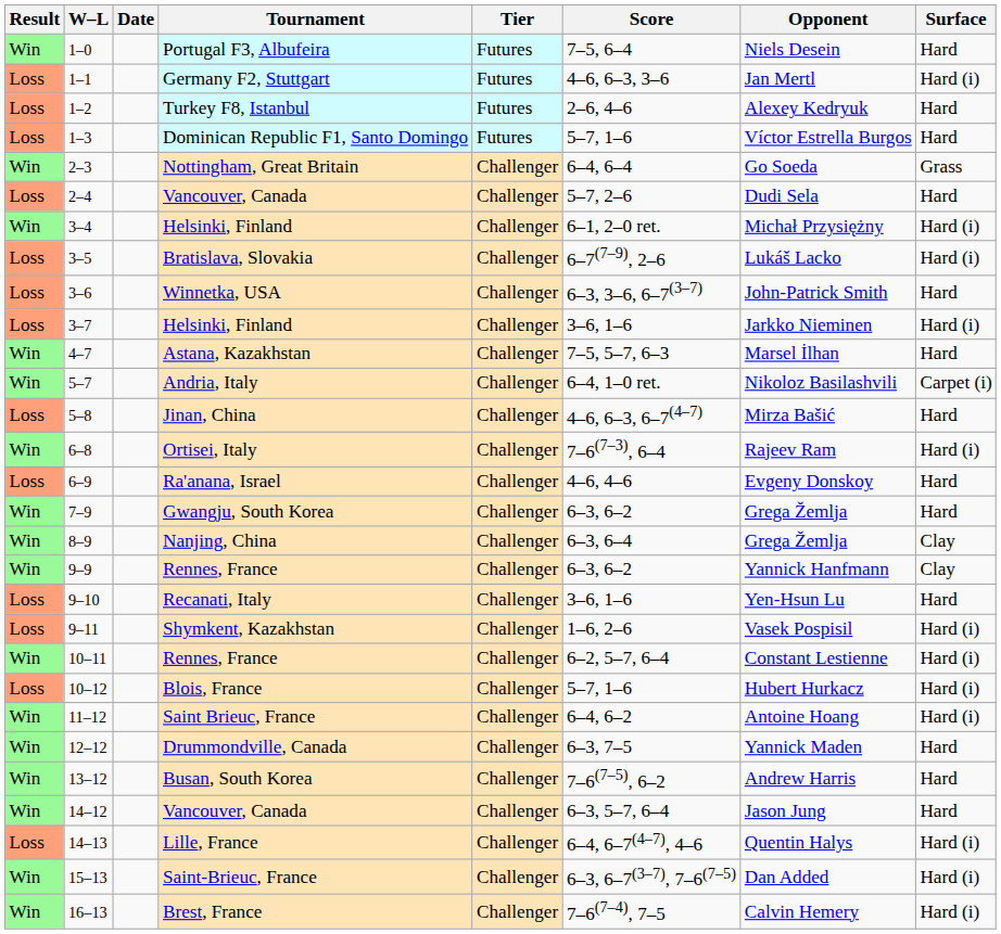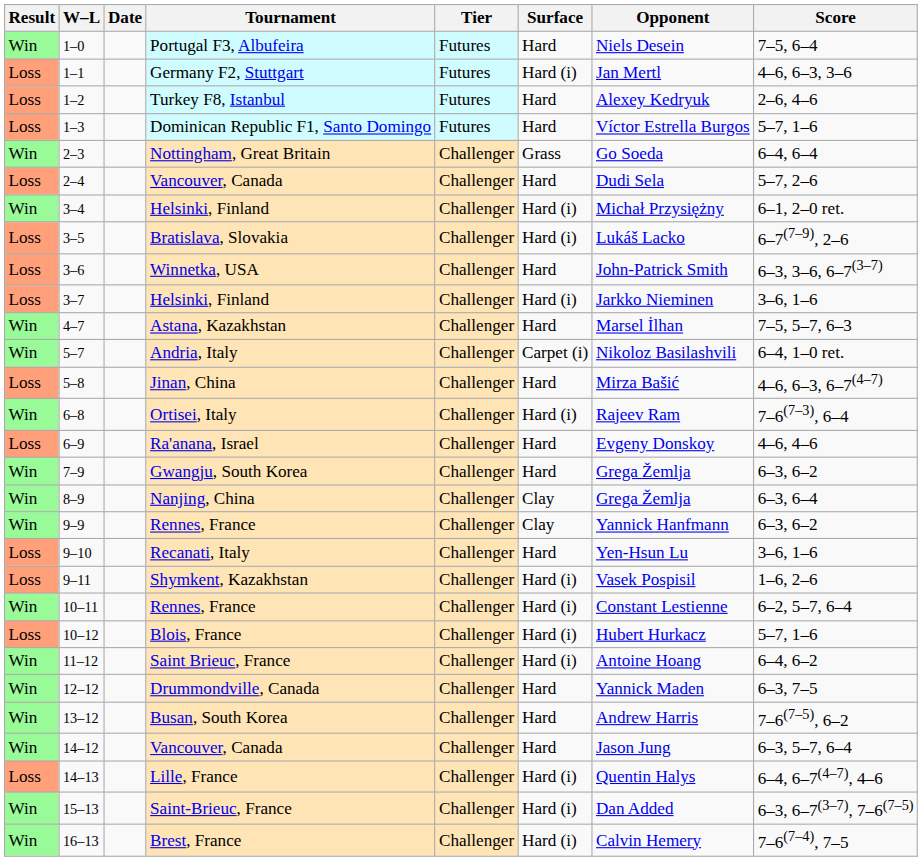columns swapped: Surface <-> Score
